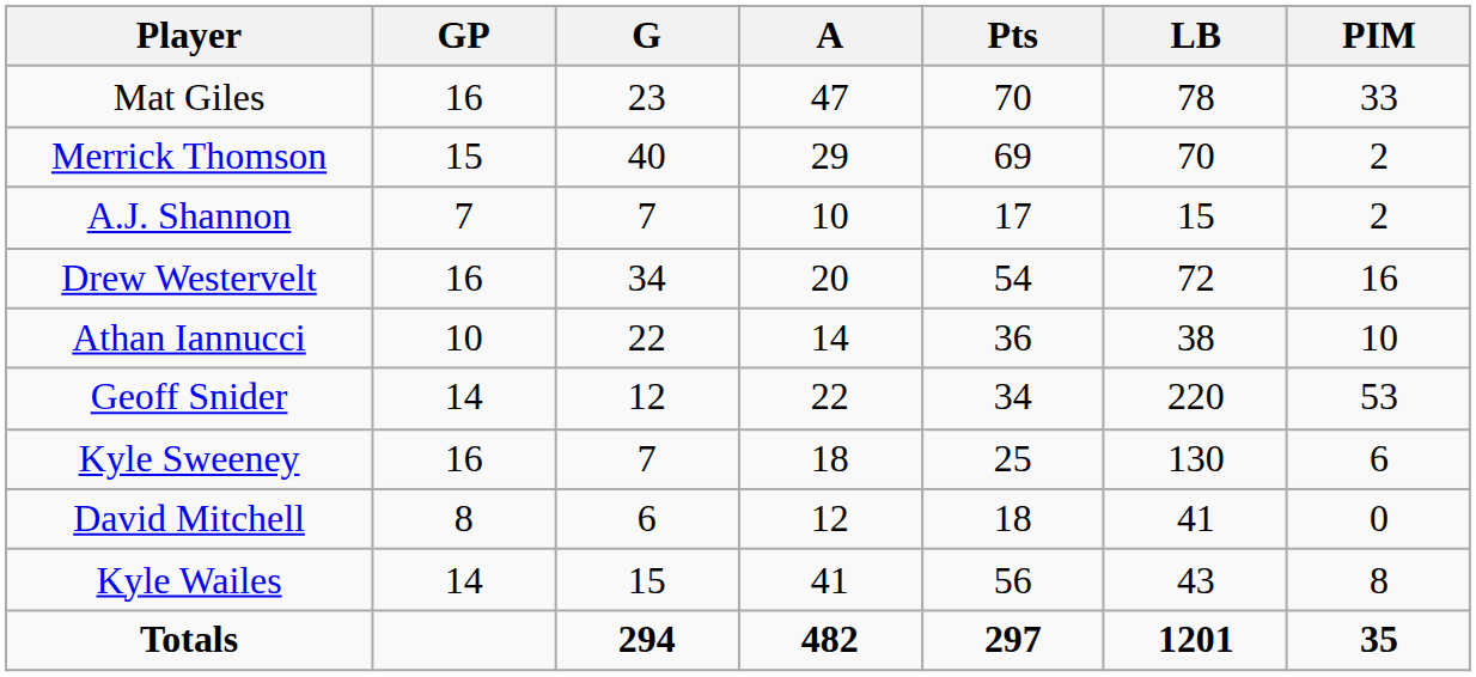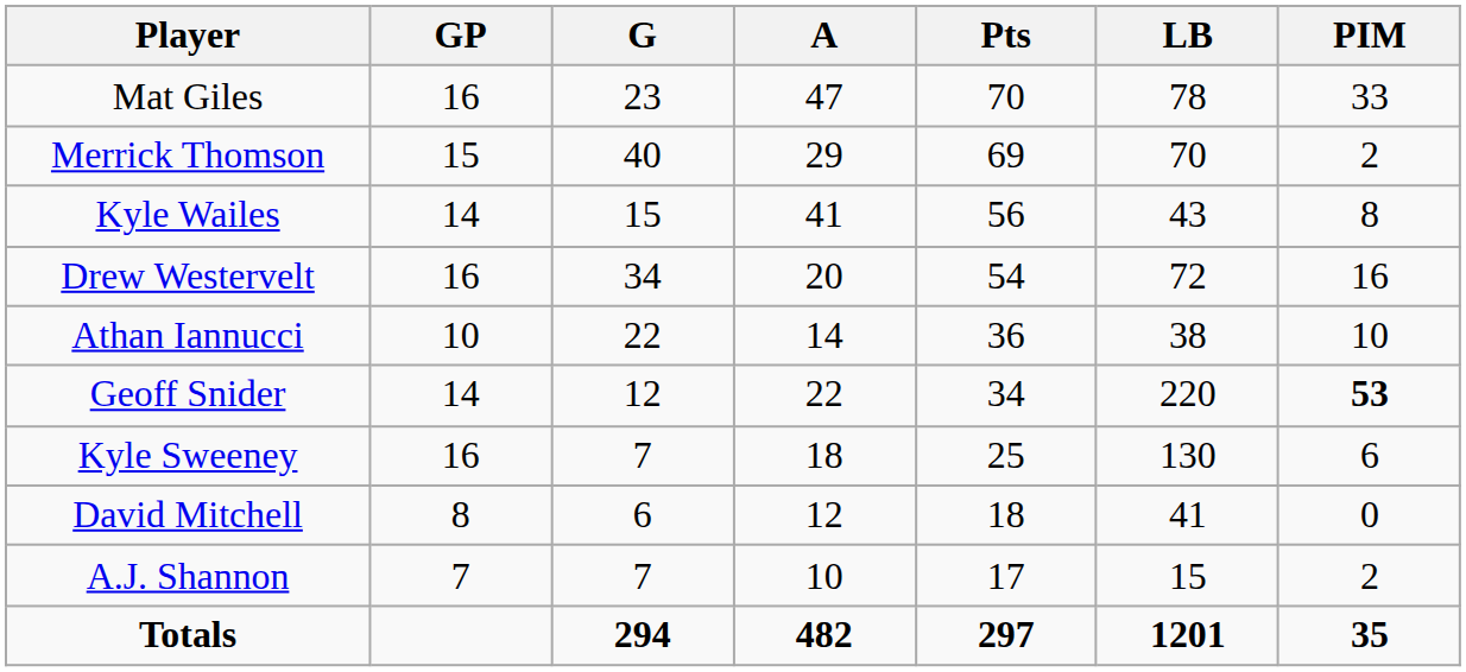rows swapped: Kyle Wailes <-> A.J. Shannon
Geoff Snider | PIM: normal -> bold
